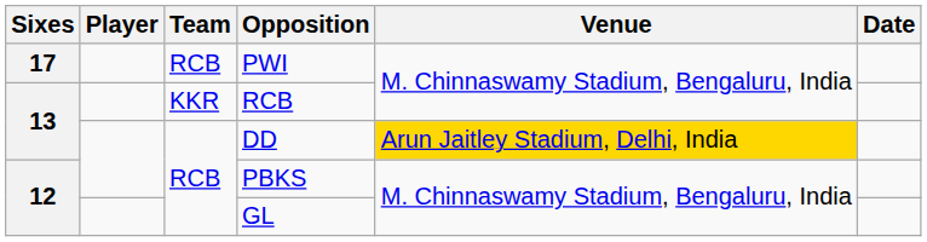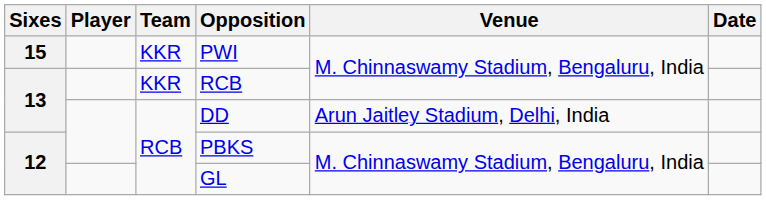PWI | Sixes: 17 -> 15
PWI | Team: RCB -> KKR
DD | Venue: gold background -> no background
